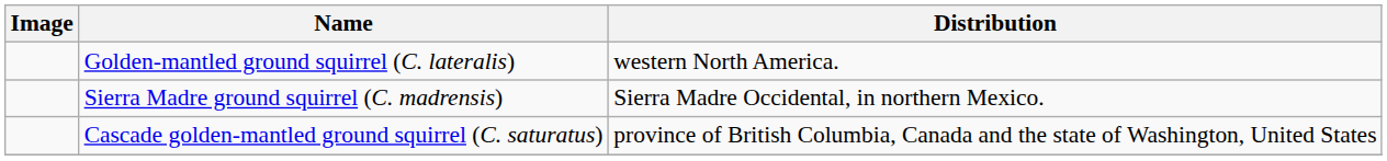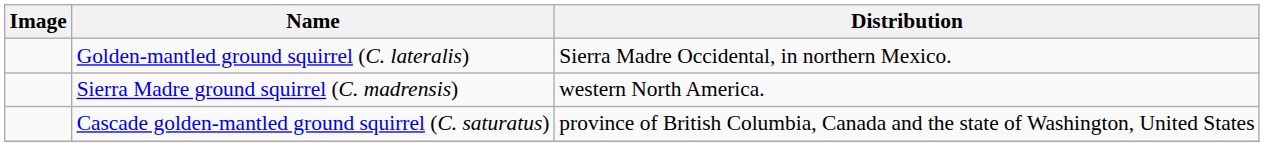Golden-mantled ground squirrel (C. lateralis) | Distribution: western North America. -> Sierra Madre Occidental, in northern Mexico.
Sierra Madre ground squirrel (C. madrensis) | Distribution: Sierra Madre Occidental, in northern Mexico. -> western North America.
